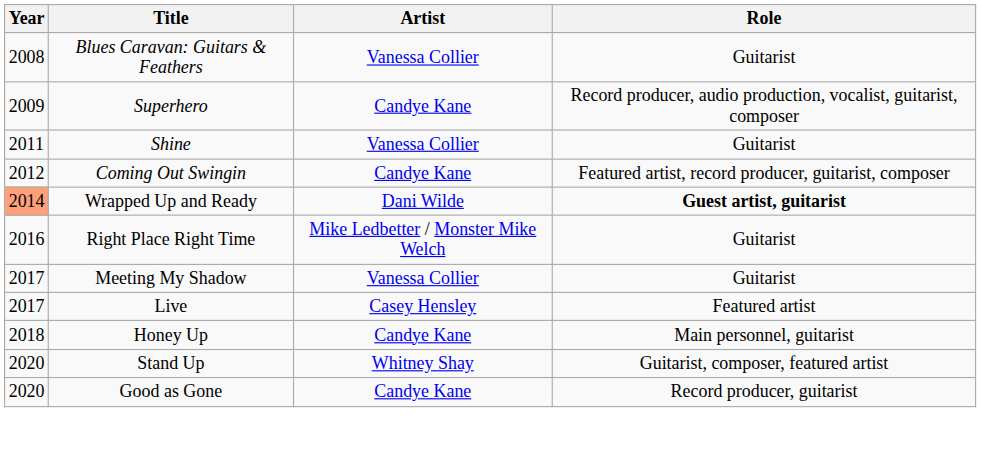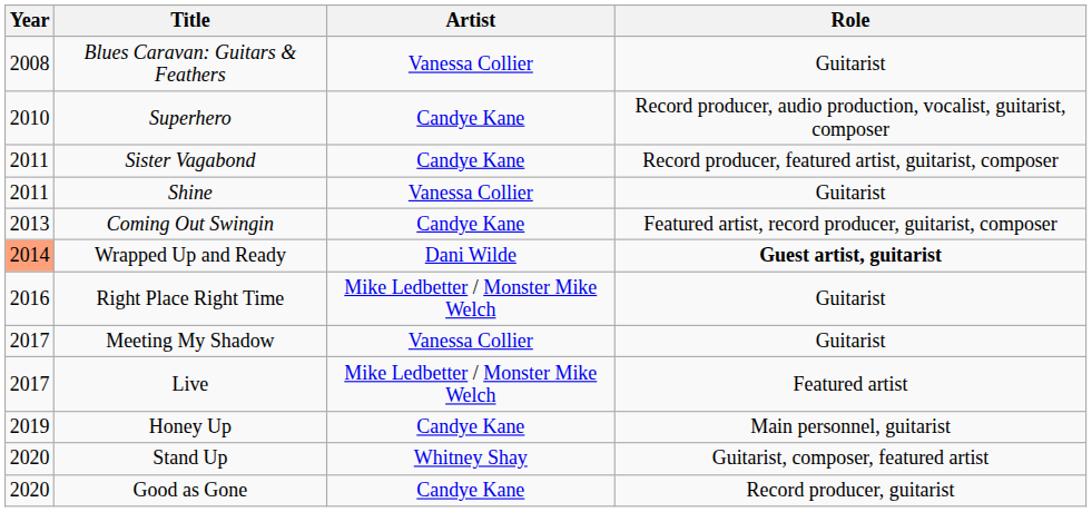Superhero | Year: 2009 -> 2010
+ row: 2011 | Sister Vagabond | Candye Kane | Record producer, featured artist, guitarist, composer
Coming Out Swingin | Year: 2012 -> 2013
Live | Artist: Casey Hensley -> Mike Ledbetter / Monster Mike Welch
Honey Up | Year: 2018 -> 2019
